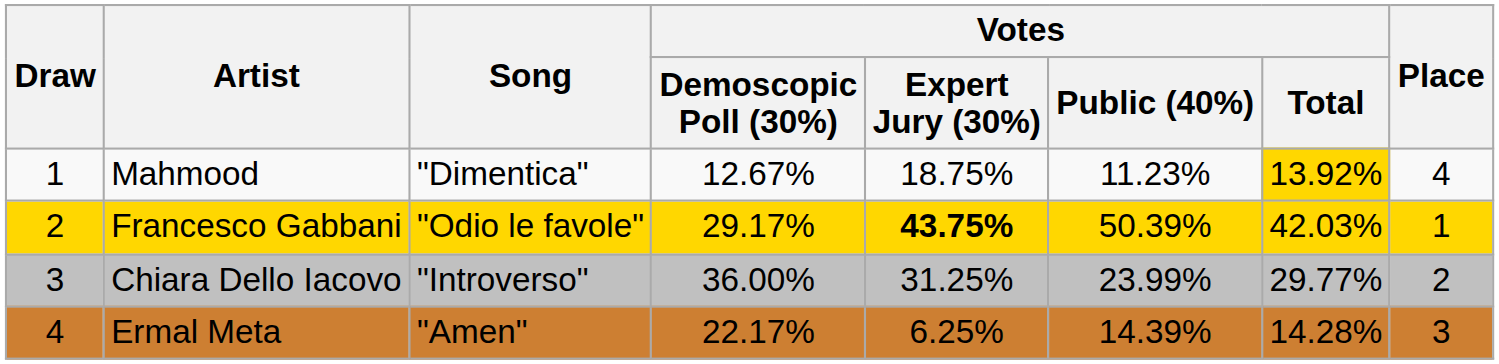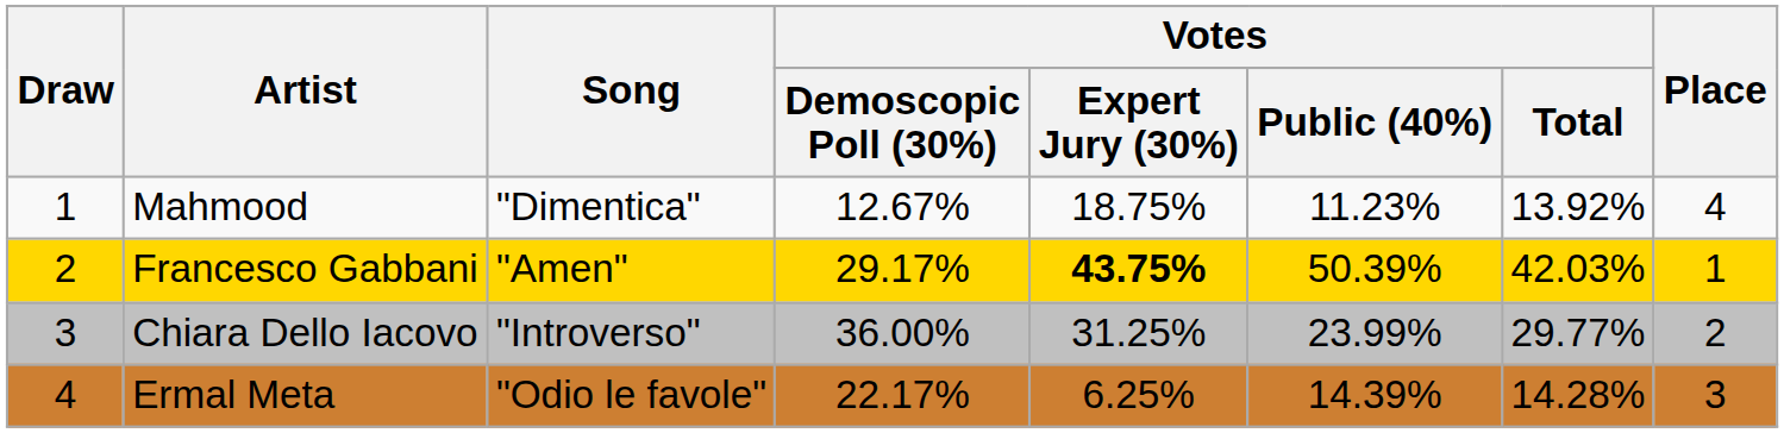Mahmood | Votes / Total: gold background -> no background
Francesco Gabbani | Song: "Odio le favole" -> "Amen"
Ermal Meta | Song: "Amen" -> "Odio le favole"
